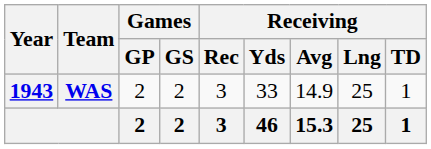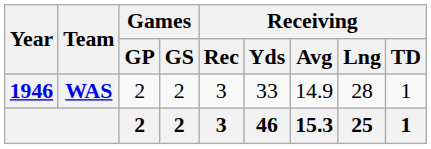WAS | Year: 1943 -> 1946
WAS | Receiving / Lng: 25 -> 28
